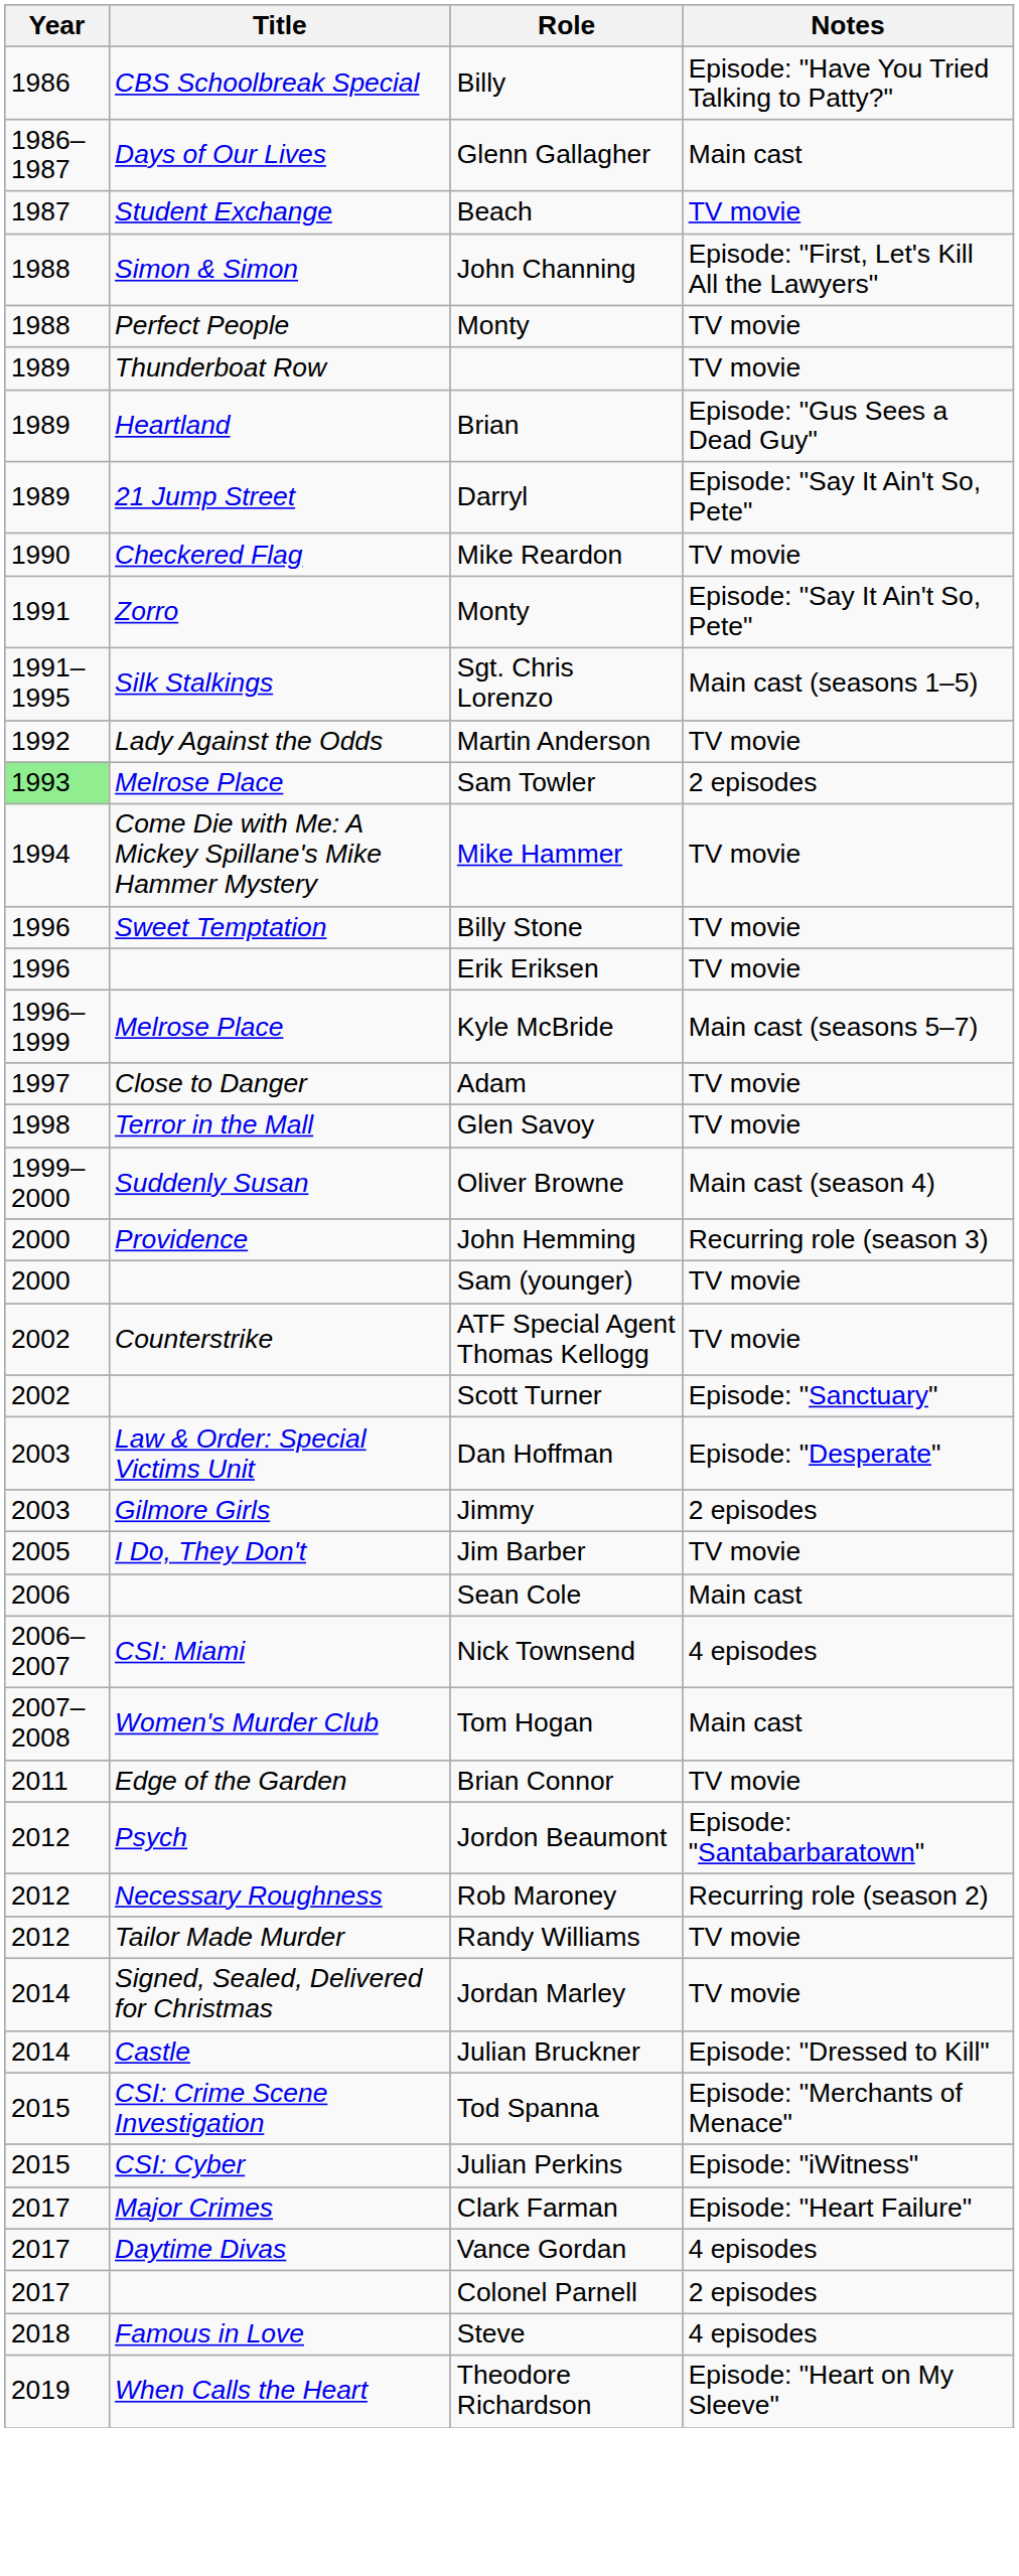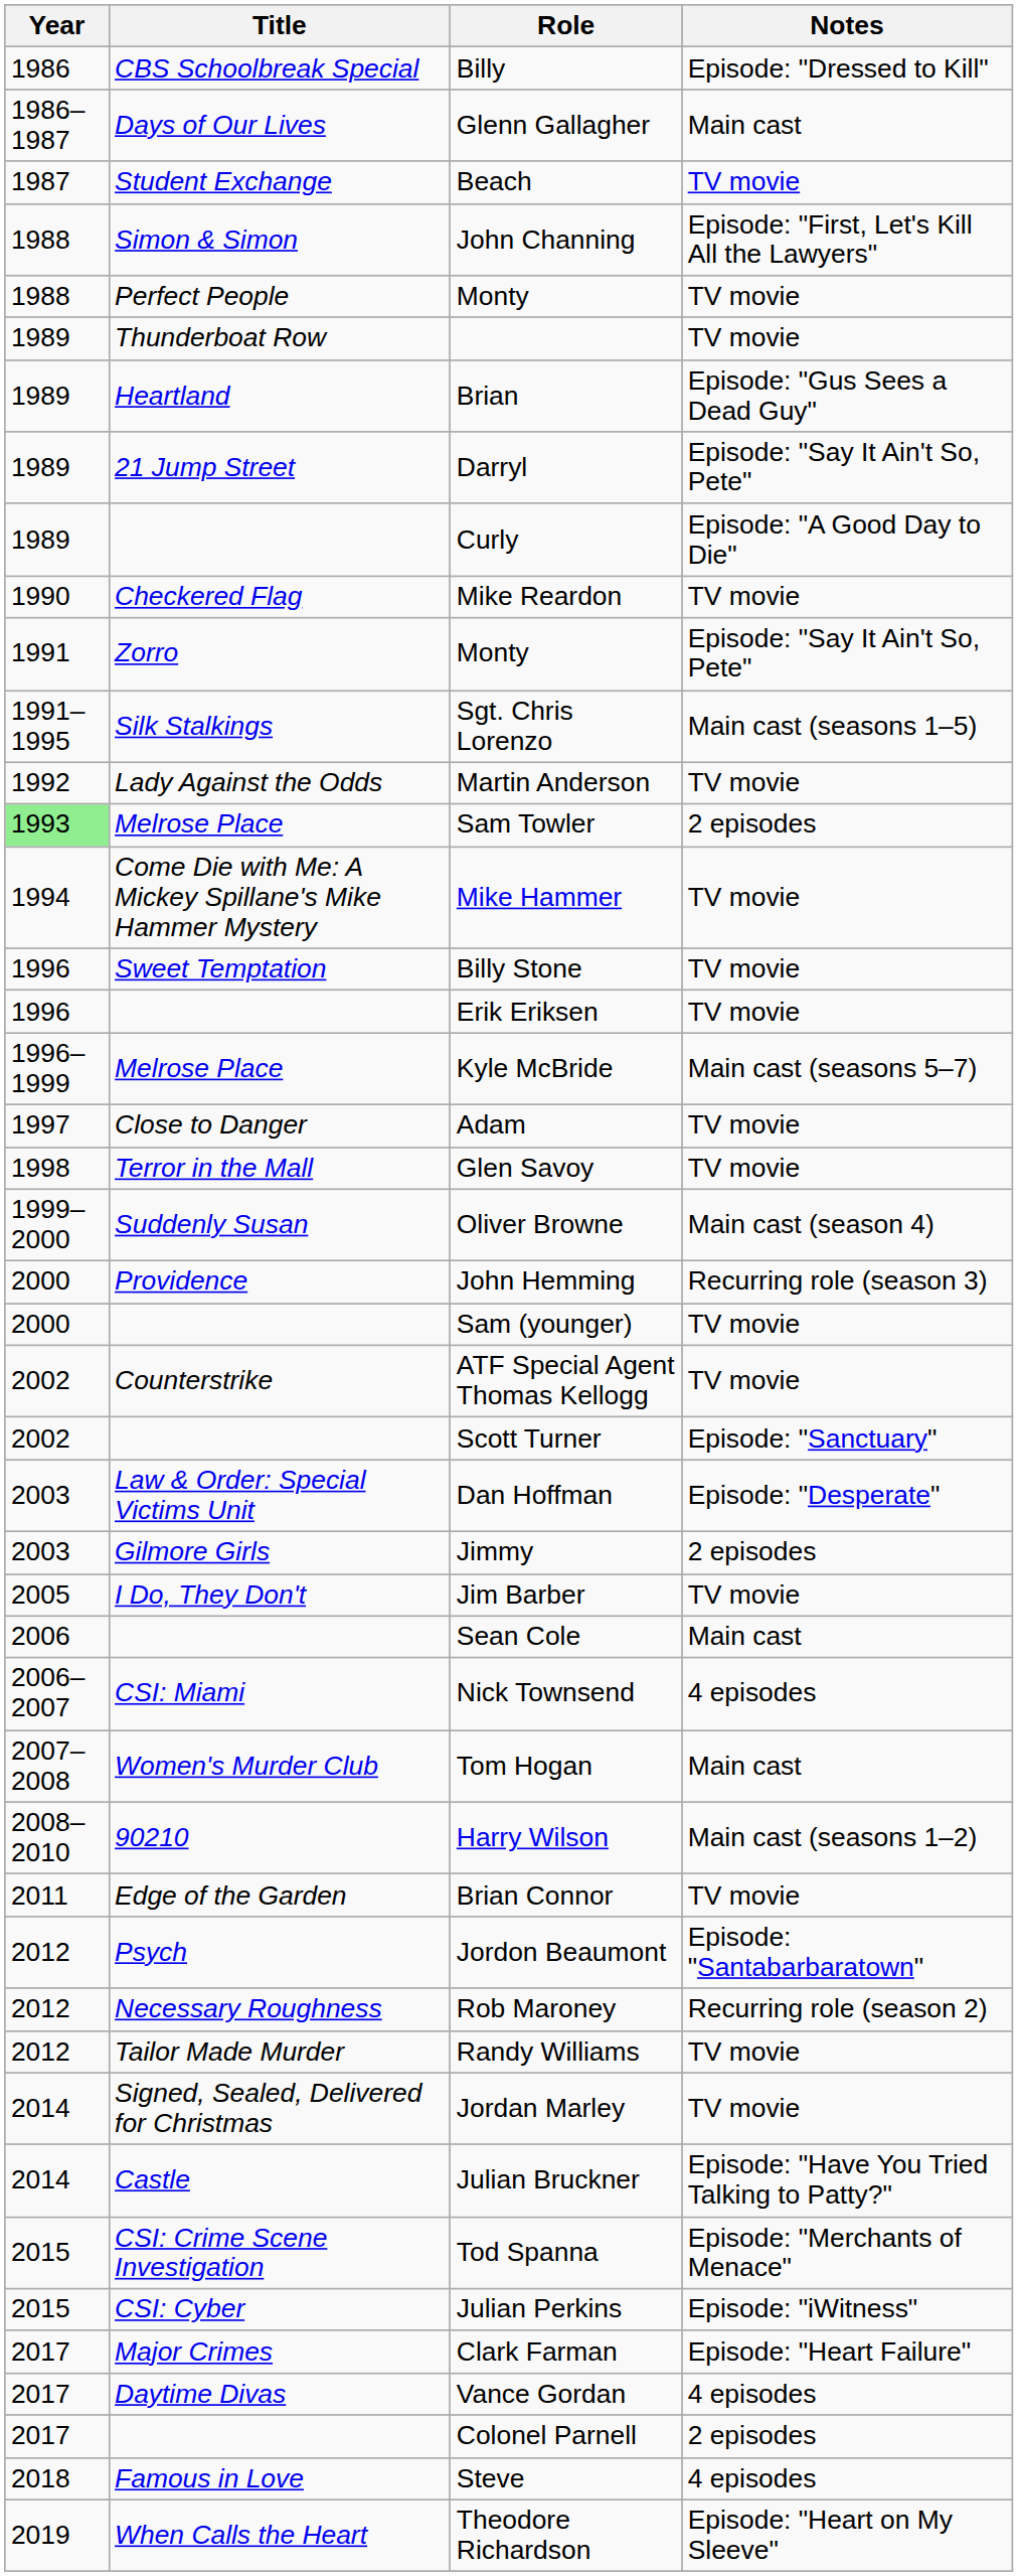Billy | Notes: Episode: "Have You Tried Talking to Patty?" -> Episode: "Dressed to Kill"
+ row: 1989 | Curly | Episode: "A Good Day to Die"
+ row: 2008–2010 | 90210 | Harry Wilson | Main cast (seasons 1–2)
Julian Bruckner | Notes: Episode: "Dressed to Kill" -> Episode: "Have You Tried Talking to Patty?"
